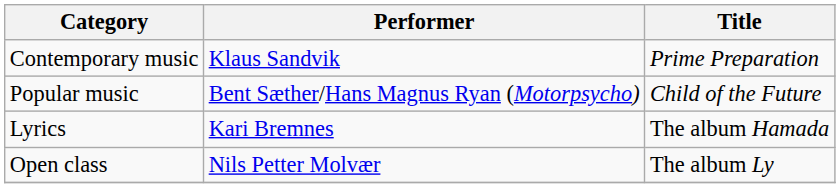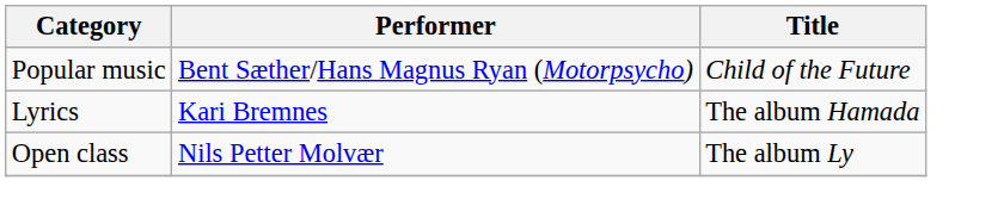- row: Contemporary music | Klaus Sandvik | Prime Preparation
